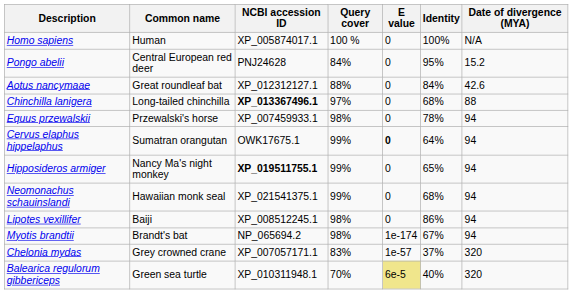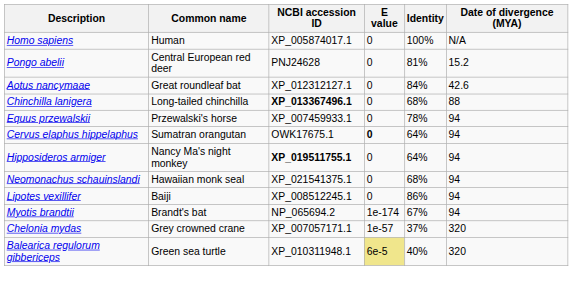- column: Query cover | 100 % | 84% | 88% | 97% | 98% | 99% | 99% | 99% | 98% | 98% | 83% | 70%
Pongo abelii | Identity: 95% -> 81%
Hipposideros armiger | Identity: 65% -> 64%
